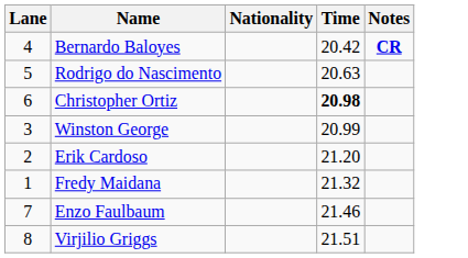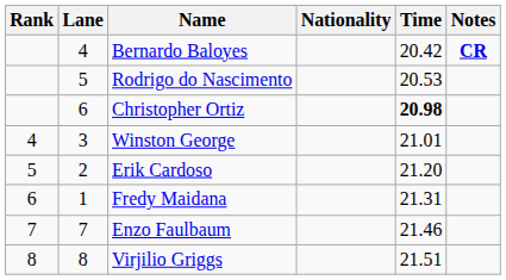+ column: Rank | 4 | 5 | 6 | 7 | 8
Rodrigo do Nascimento | Time: 20.63 -> 20.53
Winston George | Time: 20.99 -> 21.01
Fredy Maidana | Time: 21.32 -> 21.31
